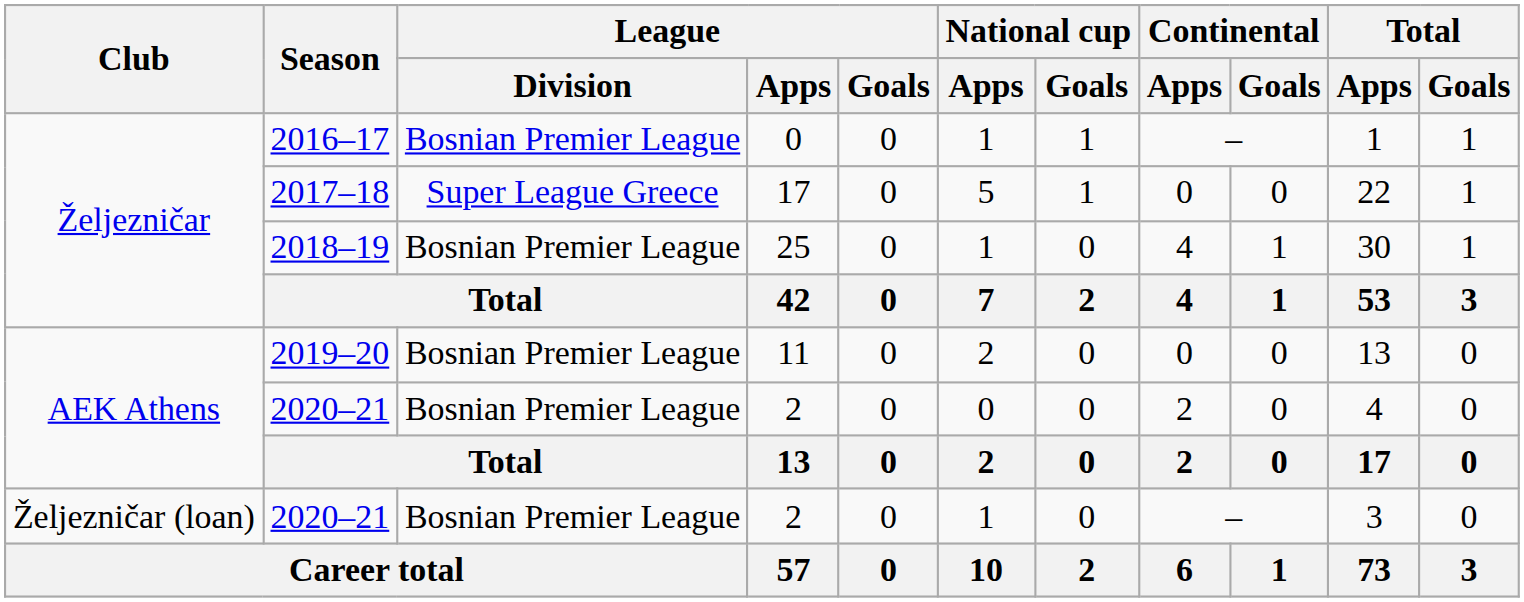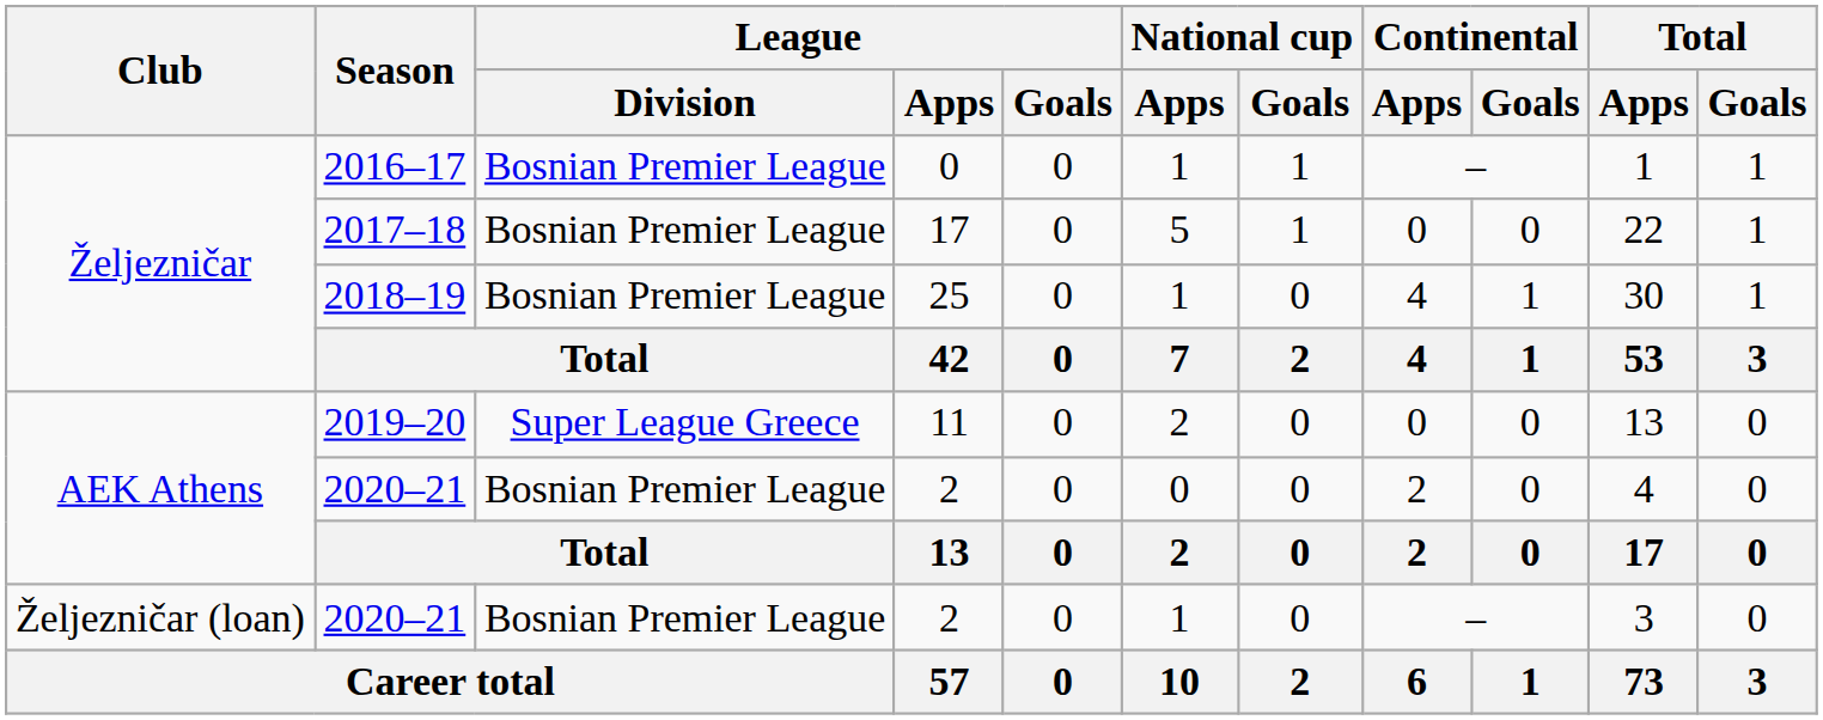2017–18 | League / Division: Super League Greece -> Bosnian Premier League
2019–20 | League / Division: Bosnian Premier League -> Super League Greece
